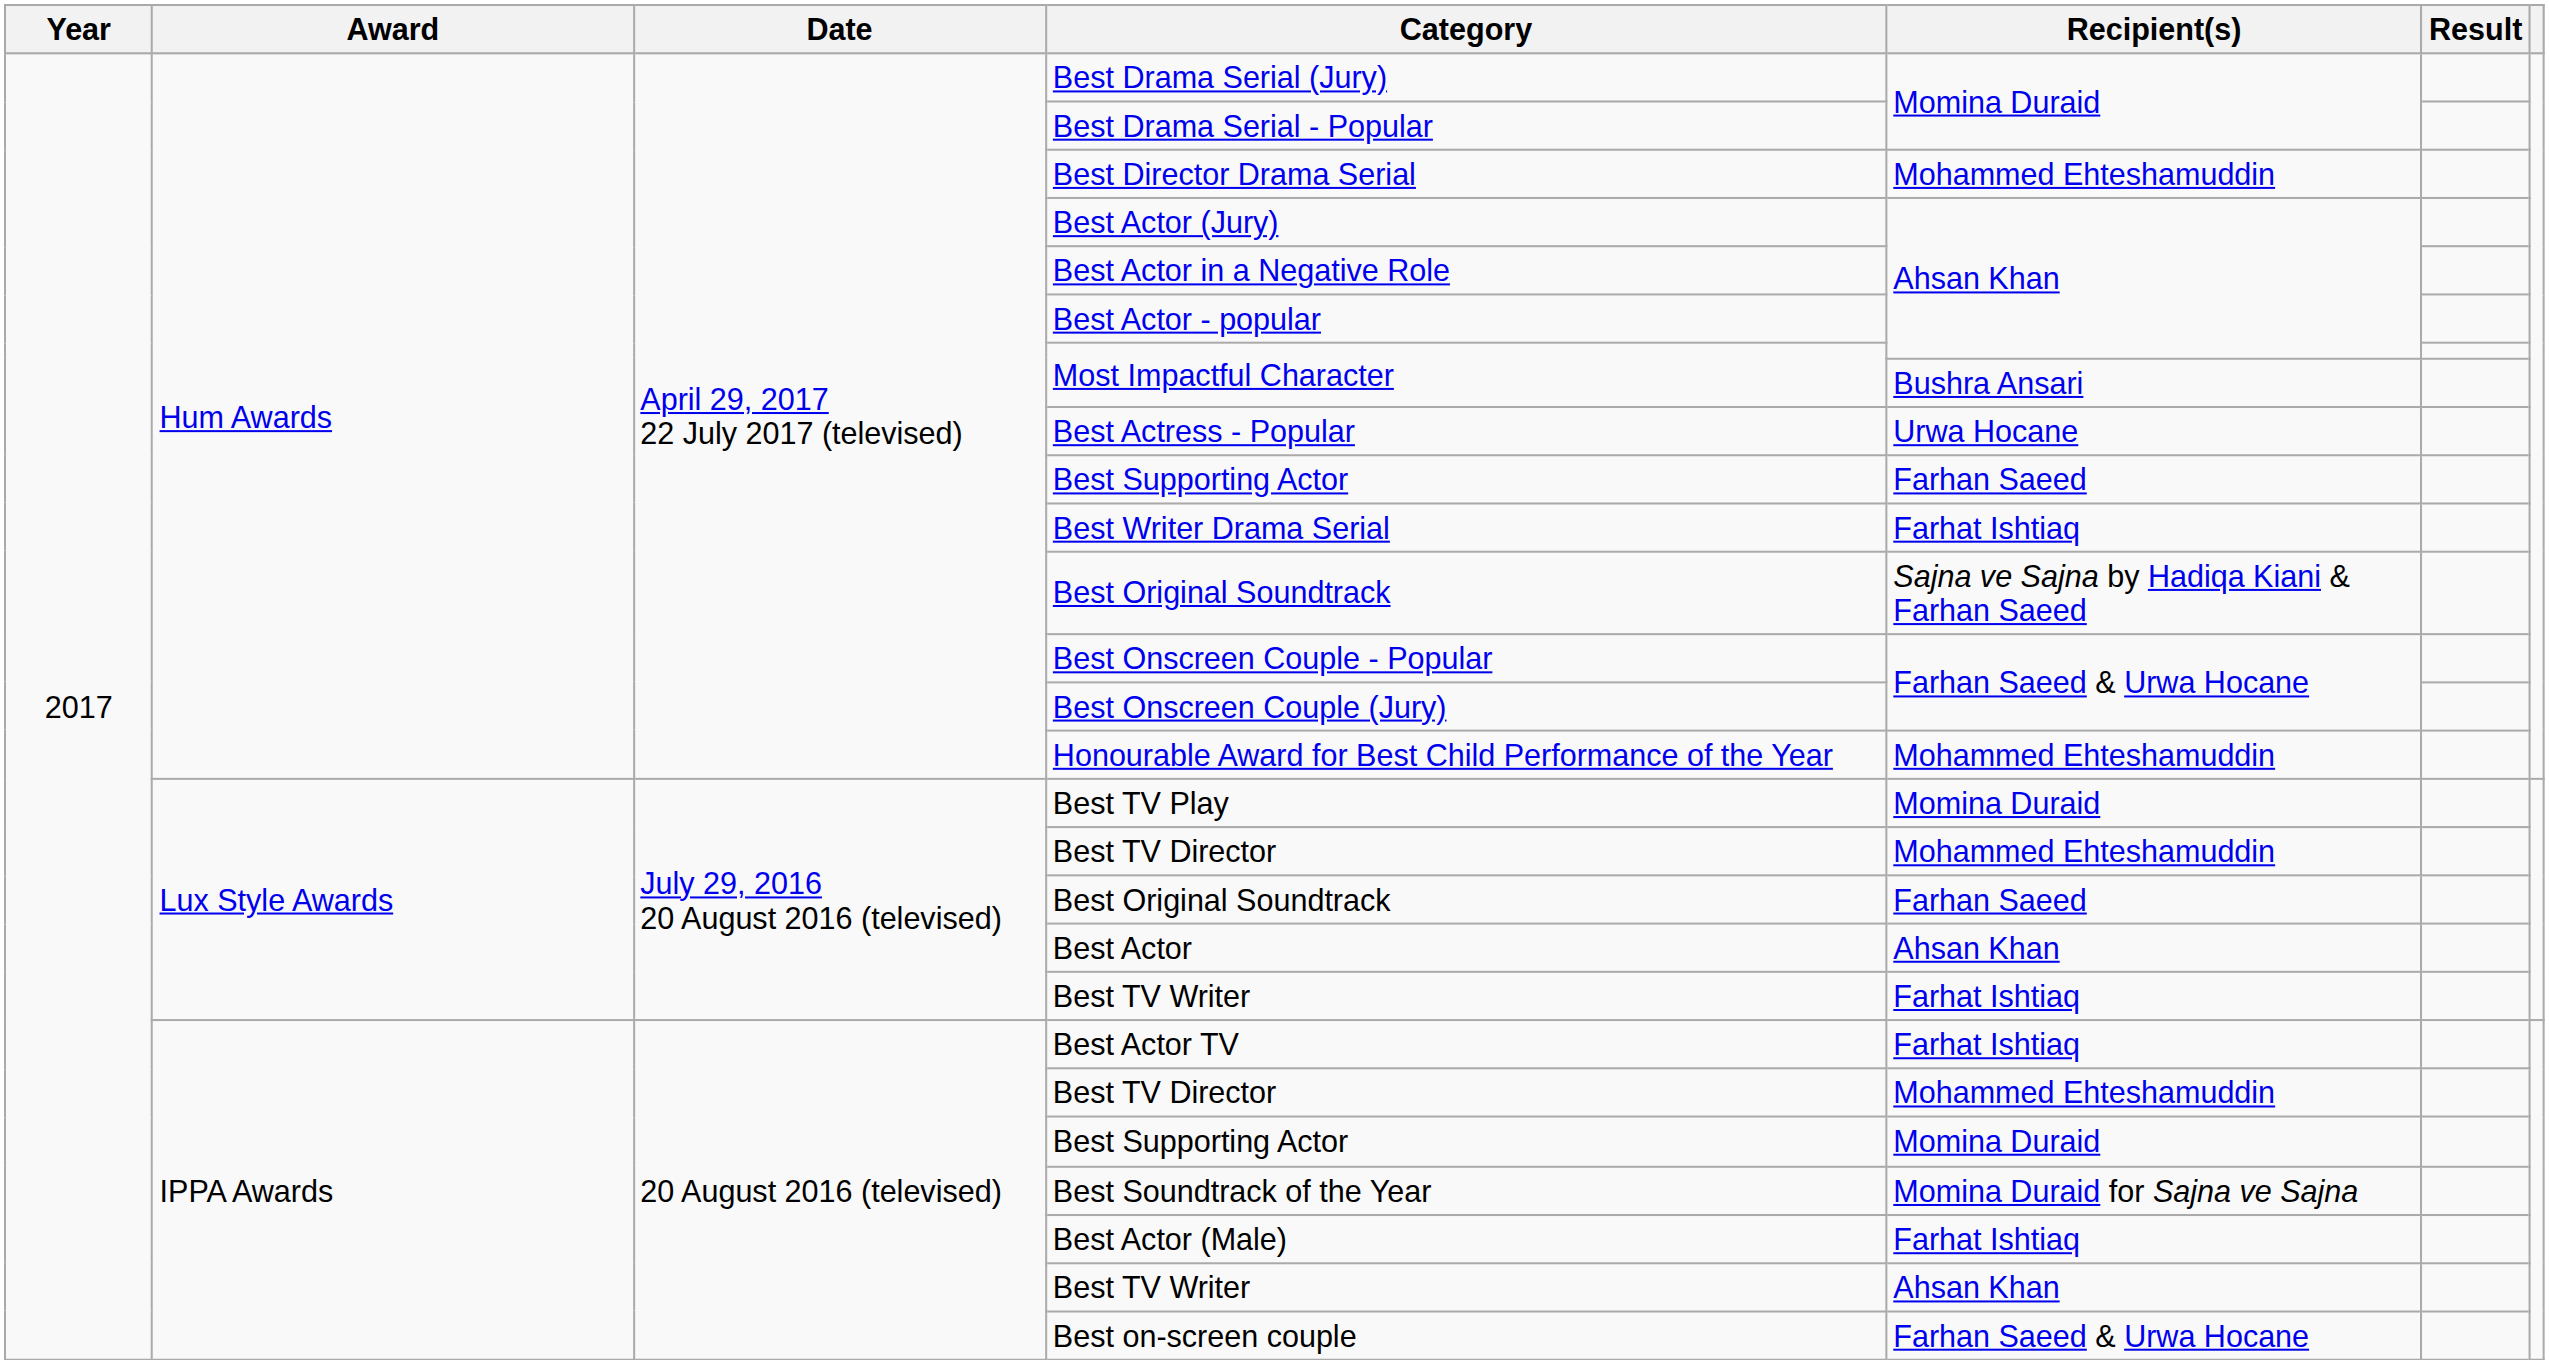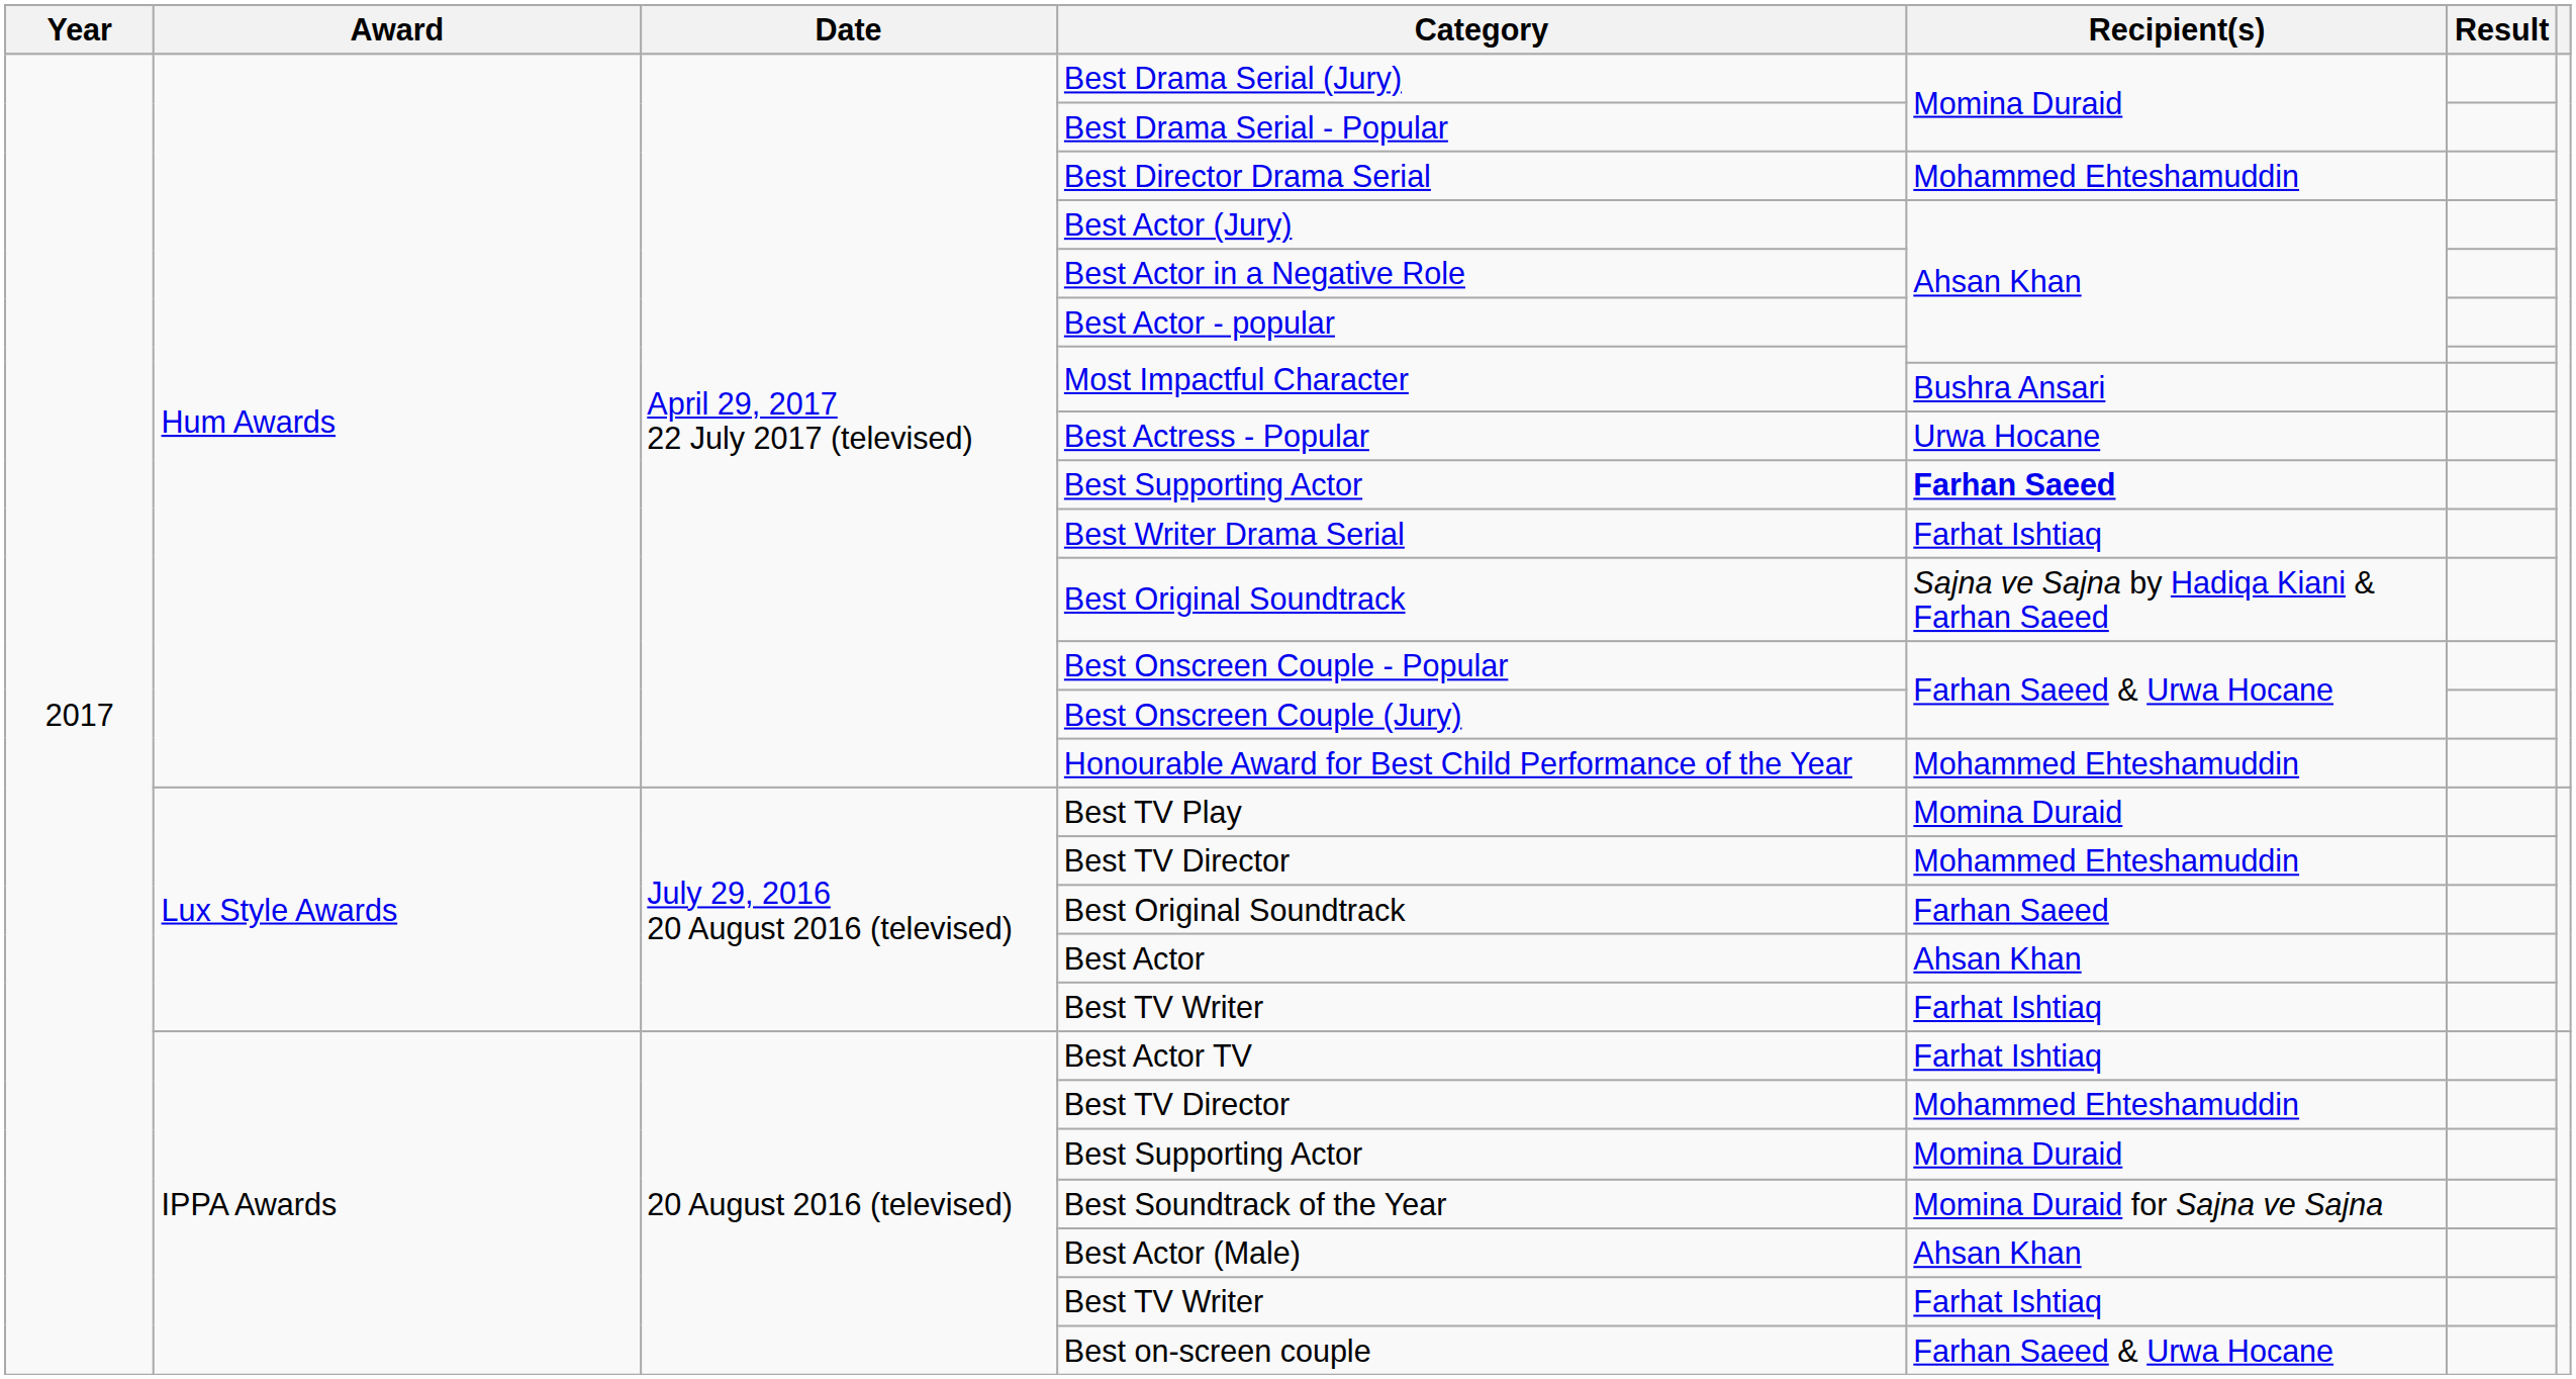Hum Awards / Best Supporting Actor | Recipient(s): normal -> bold
Best Actor (Male) | Recipient(s): Farhat Ishtiaq -> Ahsan Khan
IPPA Awards / Best TV Writer | Recipient(s): Ahsan Khan -> Farhat Ishtiaq
